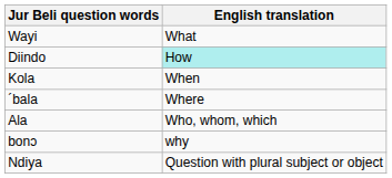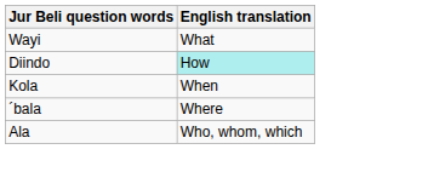- row: bonɔ | why
- row: Ndiya | Question with plural subject or object
